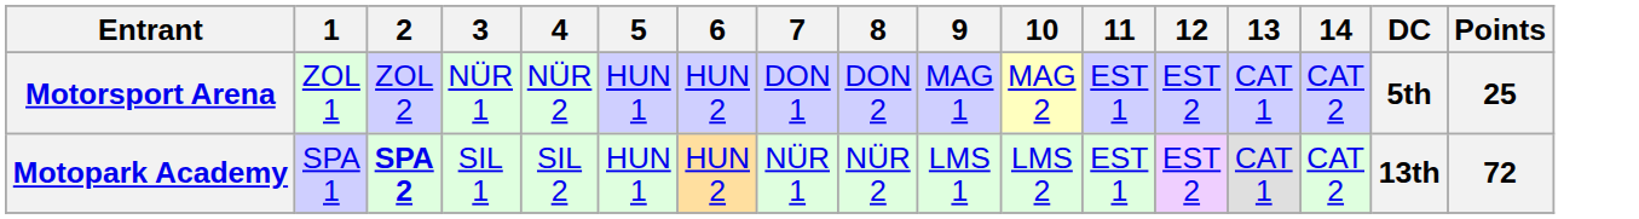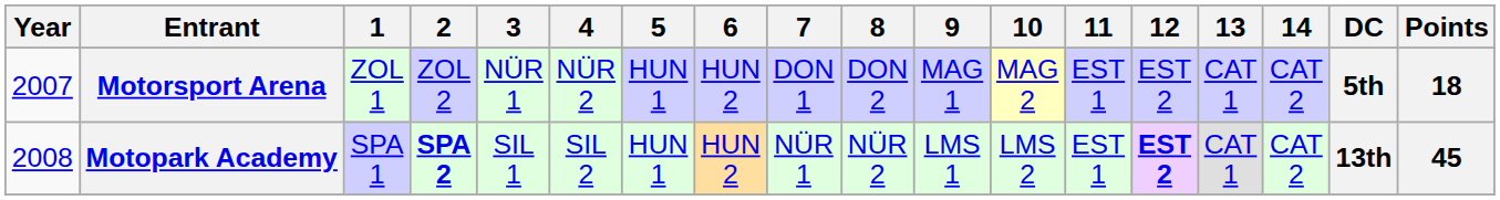+ column: Year | 2007 | 2008
Motorsport Arena | Points: 25 -> 18
Motopark Academy | 12: normal -> bold
Motopark Academy | Points: 72 -> 45
